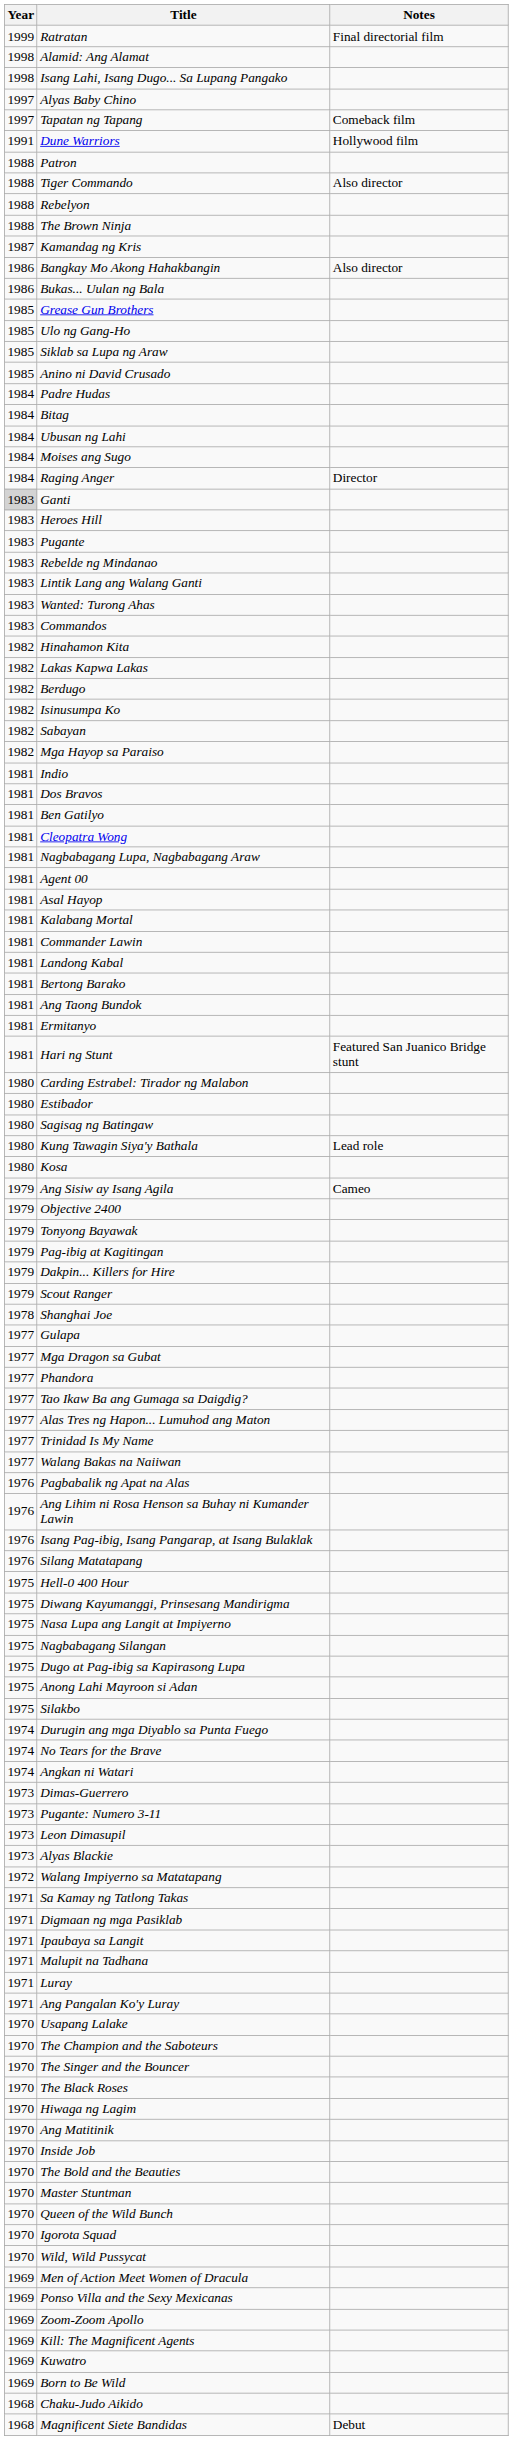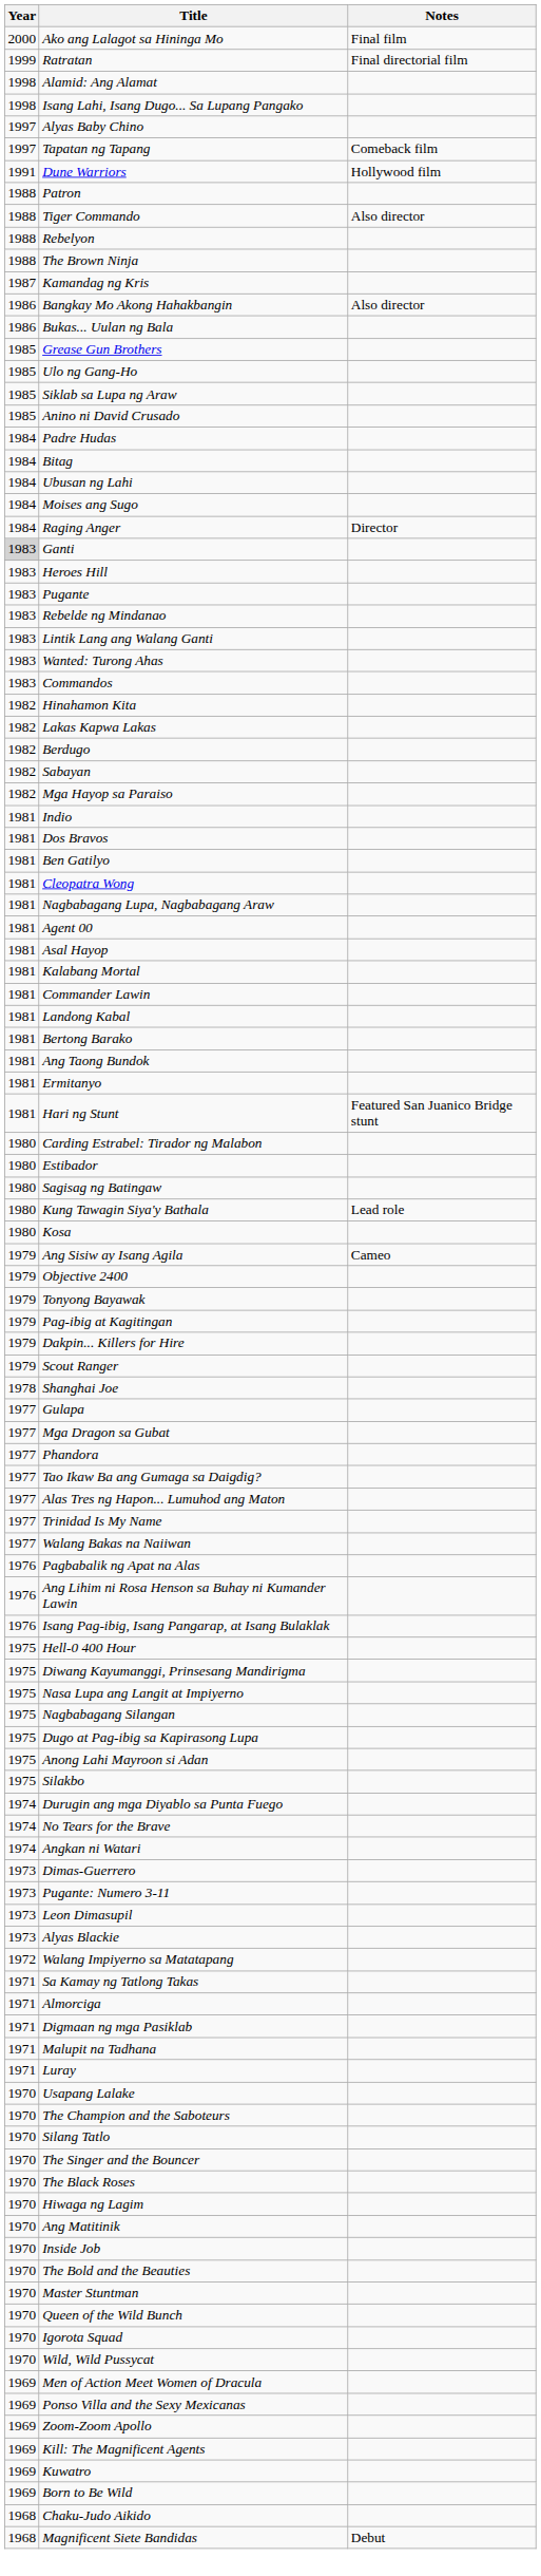+ row: 2000 | Ako ang Lalagot sa Hininga Mo | Final film
- row: 1982 | Isinusumpa Ko
- row: 1976 | Silang Matatapang
+ row: 1971 | Almorciga
- row: 1971 | Ipaubaya sa Langit
- row: 1971 | Ang Pangalan Ko'y Luray
+ row: 1970 | Silang Tatlo
